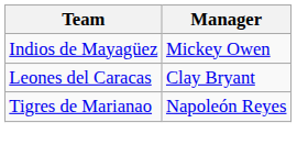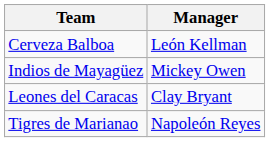+ row: Cerveza Balboa | León Kellman
